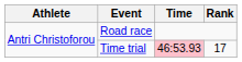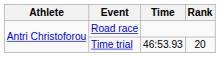Time trial | Time: pink background -> no background
Time trial | Rank: 17 -> 20
